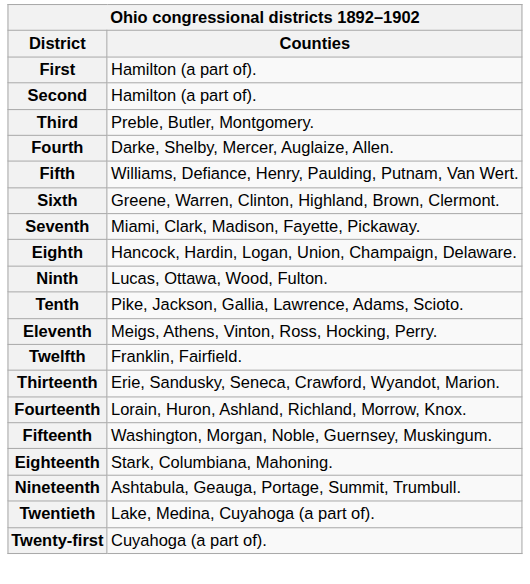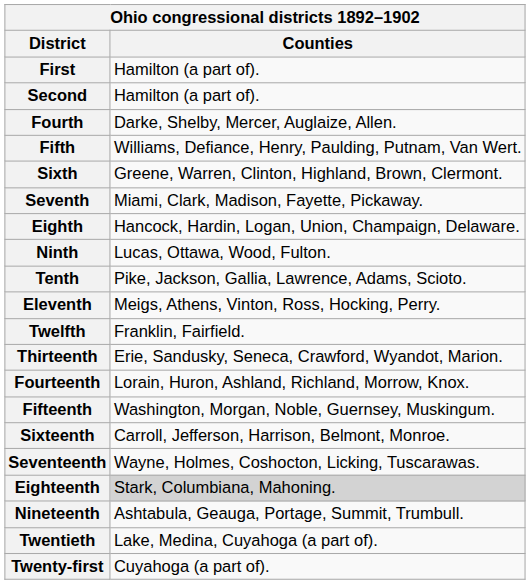- row: Third | Preble, Butler, Montgomery.
+ row: Sixteenth | Carroll, Jefferson, Harrison, Belmont, Monroe.
+ row: Seventeenth | Wayne, Holmes, Coshocton, Licking, Tuscarawas.
Eighteenth | Counties: no background -> lightgrey background
